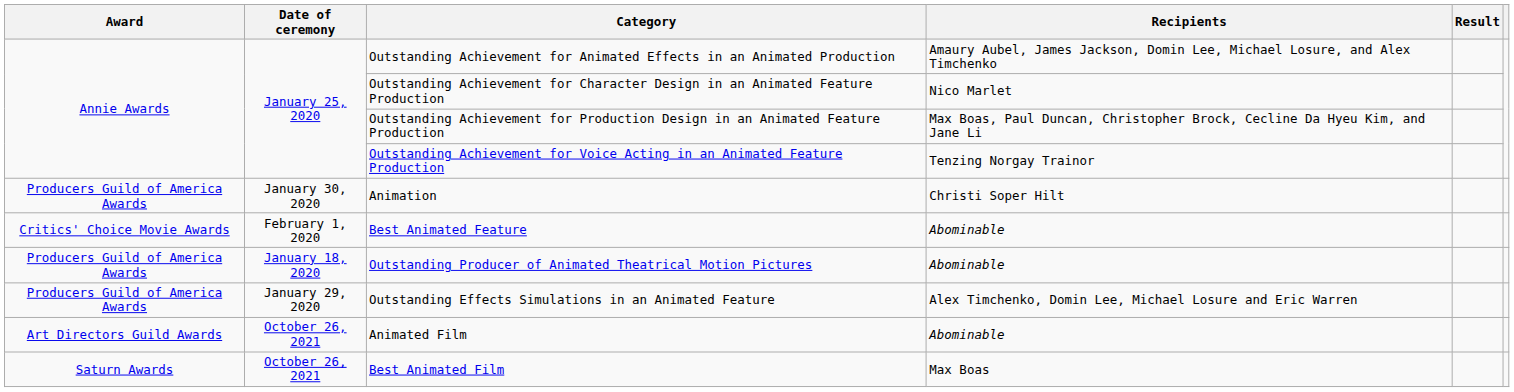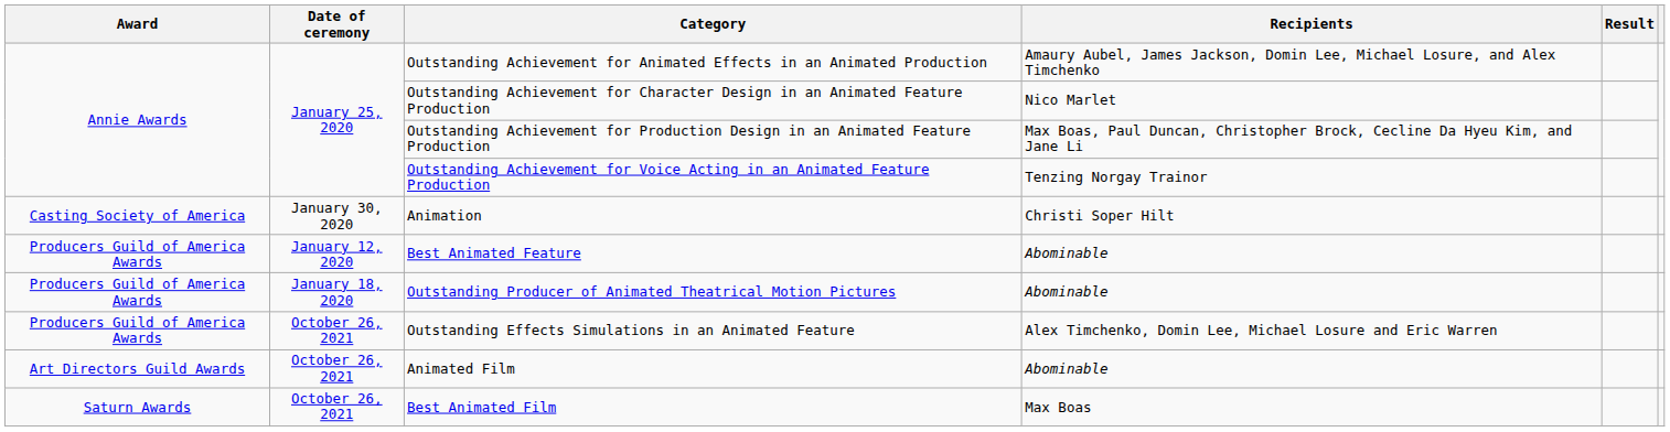Animation | Award: Producers Guild of America Awards -> Casting Society of America
Best Animated Feature | Award: Critics' Choice Movie Awards -> Producers Guild of America Awards
Best Animated Feature | Date of ceremony: February 1, 2020 -> January 12, 2020
Outstanding Effects Simulations in an Animated Feature | Date of ceremony: January 29, 2020 -> October 26, 2021
